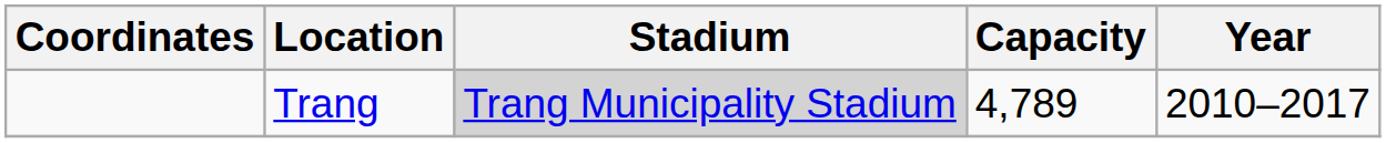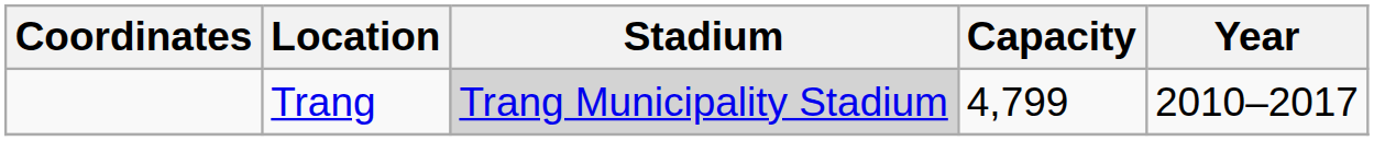Trang | Capacity: 4,789 -> 4,799
